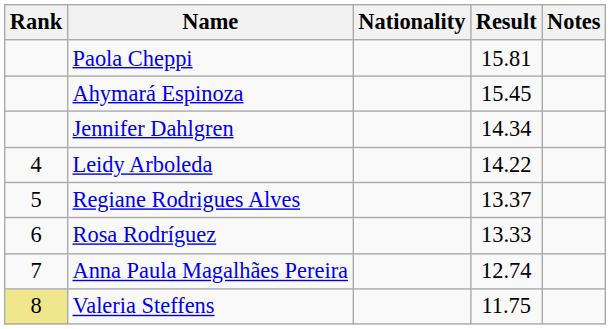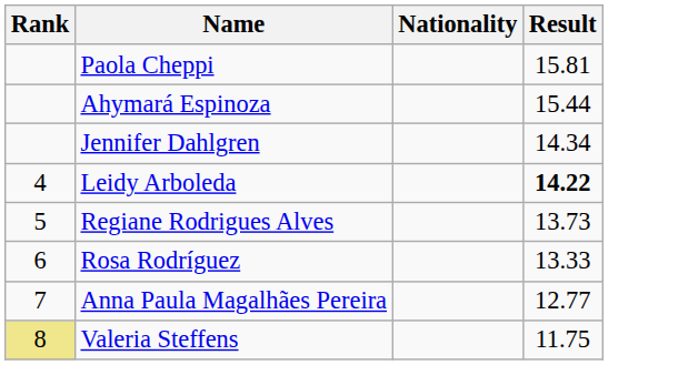- column: Notes
Ahymará Espinoza | Result: 15.45 -> 15.44
Leidy Arboleda | Result: normal -> bold
Regiane Rodrigues Alves | Result: 13.37 -> 13.73
Anna Paula Magalhães Pereira | Result: 12.74 -> 12.77
